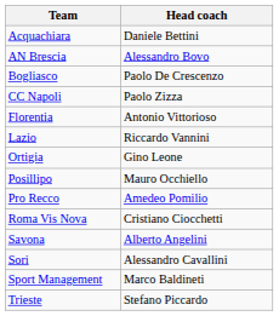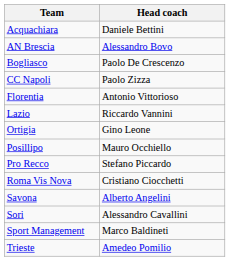Pro Recco | Head coach: Amedeo Pomilio -> Stefano Piccardo
Trieste | Head coach: Stefano Piccardo -> Amedeo Pomilio
